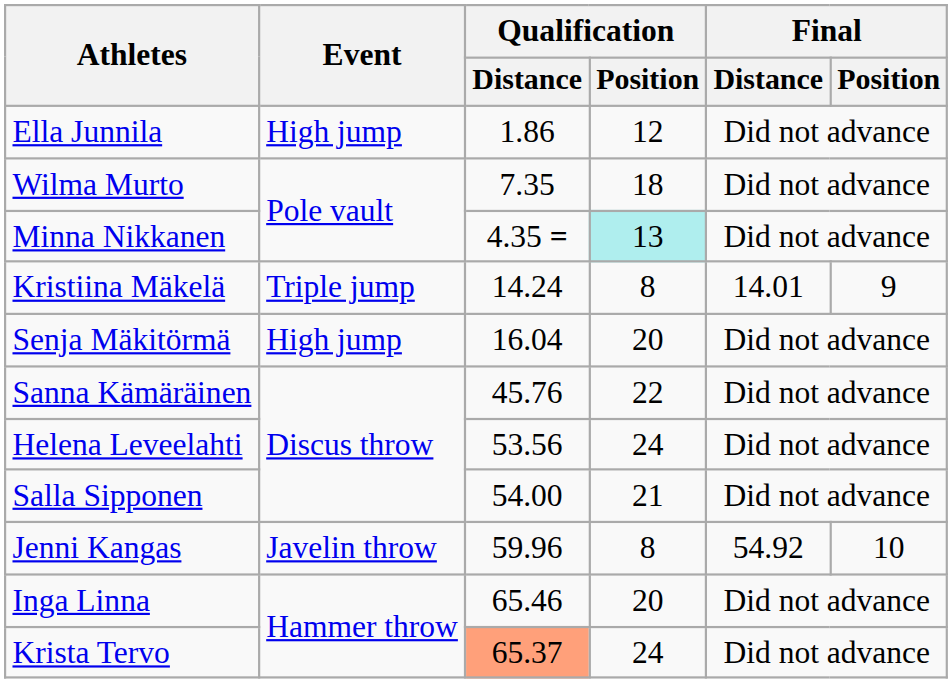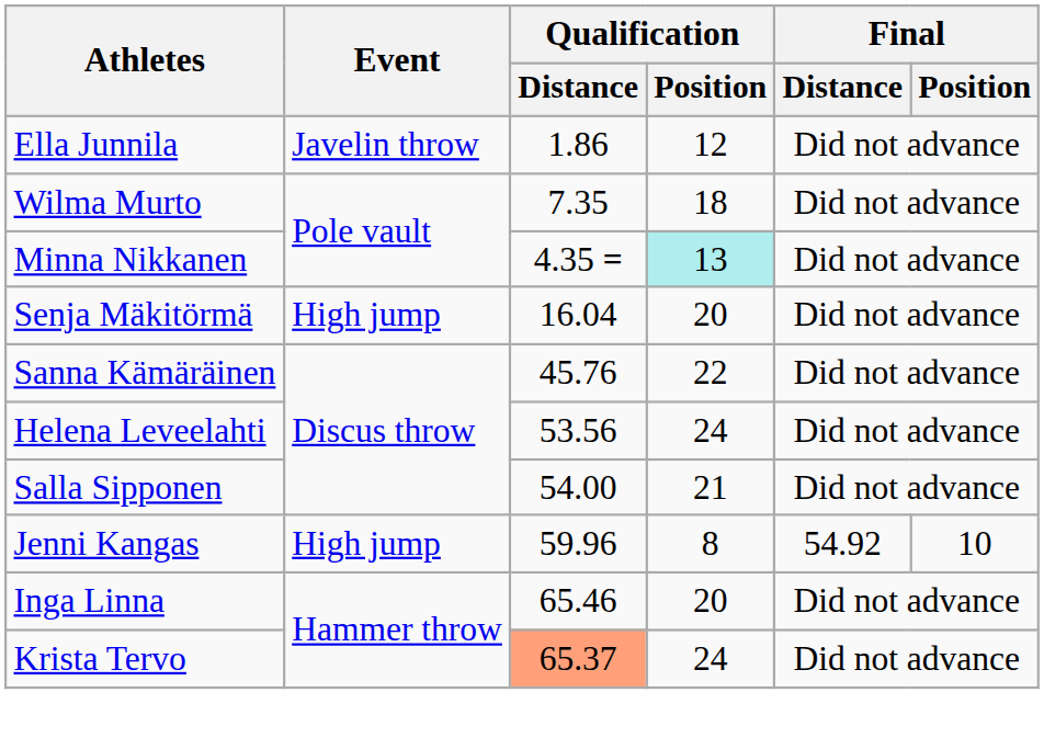Ella Junnila | Event: High jump -> Javelin throw
- row: Kristiina Mäkelä | Triple jump | 14.24 | 8 | 14.01 | 9
Jenni Kangas | Event: Javelin throw -> High jump
